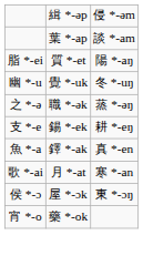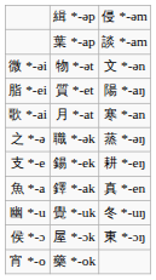+ row: 微 *-əi | 物 *-ət | 文 *-ən
rows swapped: 歌 *-ai <-> 幽 *-u
